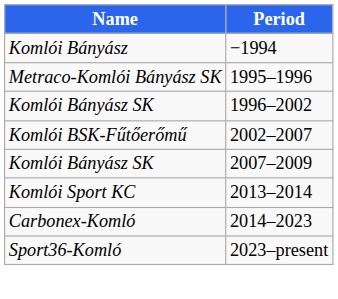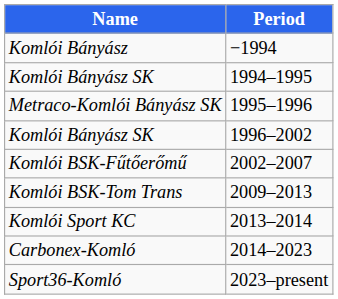+ row: Komlói Bányász SK | 1994–1995
- row: Komlói Bányász SK | 2007–2009
+ row: Komlói BSK-Tom Trans | 2009–2013
